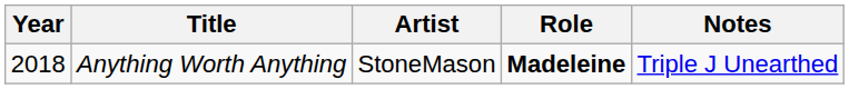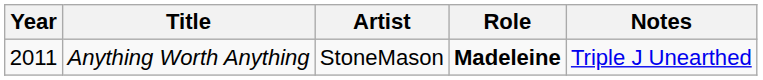Anything Worth Anything | Year: 2018 -> 2011
